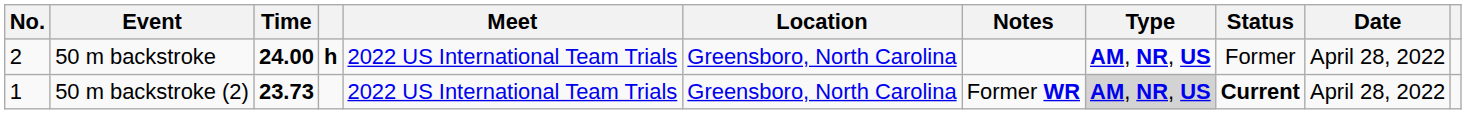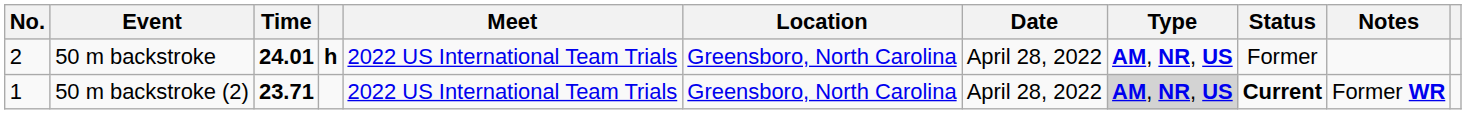columns swapped: Date <-> Notes
50 m backstroke | Time: 24.00 -> 24.01
50 m backstroke (2) | Time: 23.73 -> 23.71
